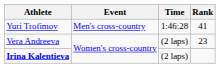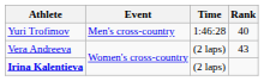Yuri Trofimov | Rank: 41 -> 40
Vera Andreeva | Rank: 23 -> 43
